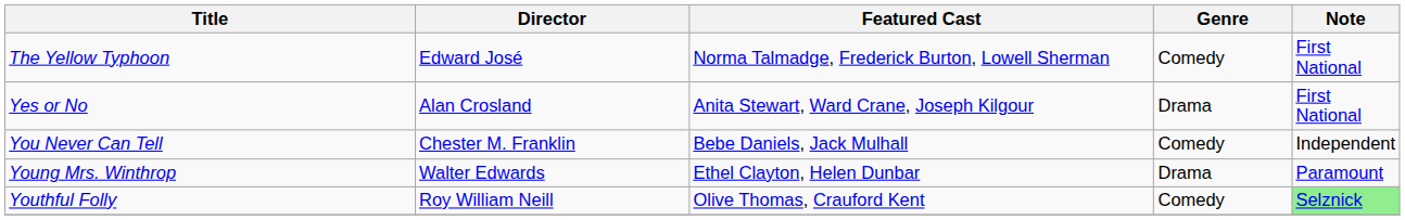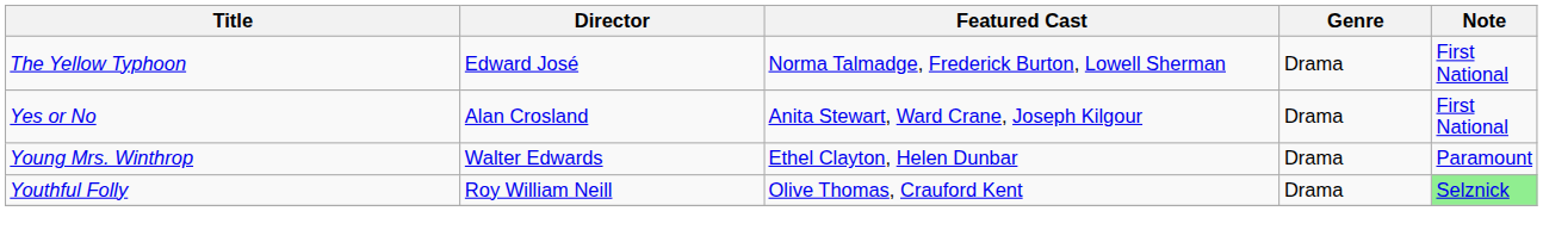The Yellow Typhoon | Genre: Comedy -> Drama
- row: You Never Can Tell | Chester M. Franklin | Bebe Daniels, Jack Mulhall | Comedy | Independent
Youthful Folly | Genre: Comedy -> Drama
